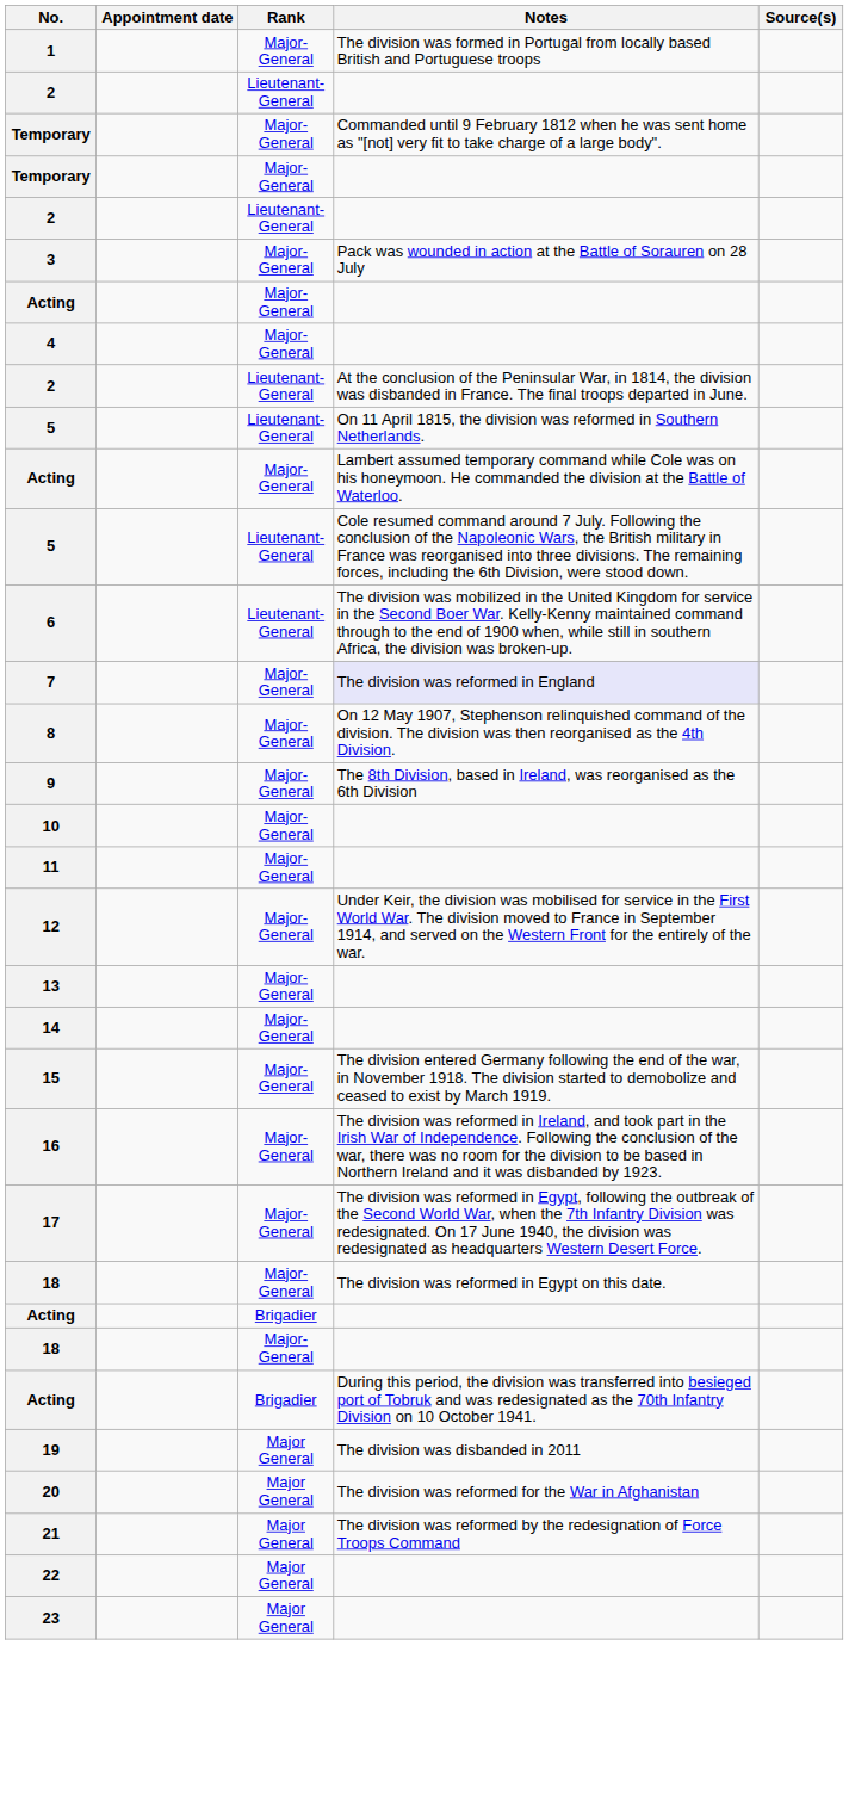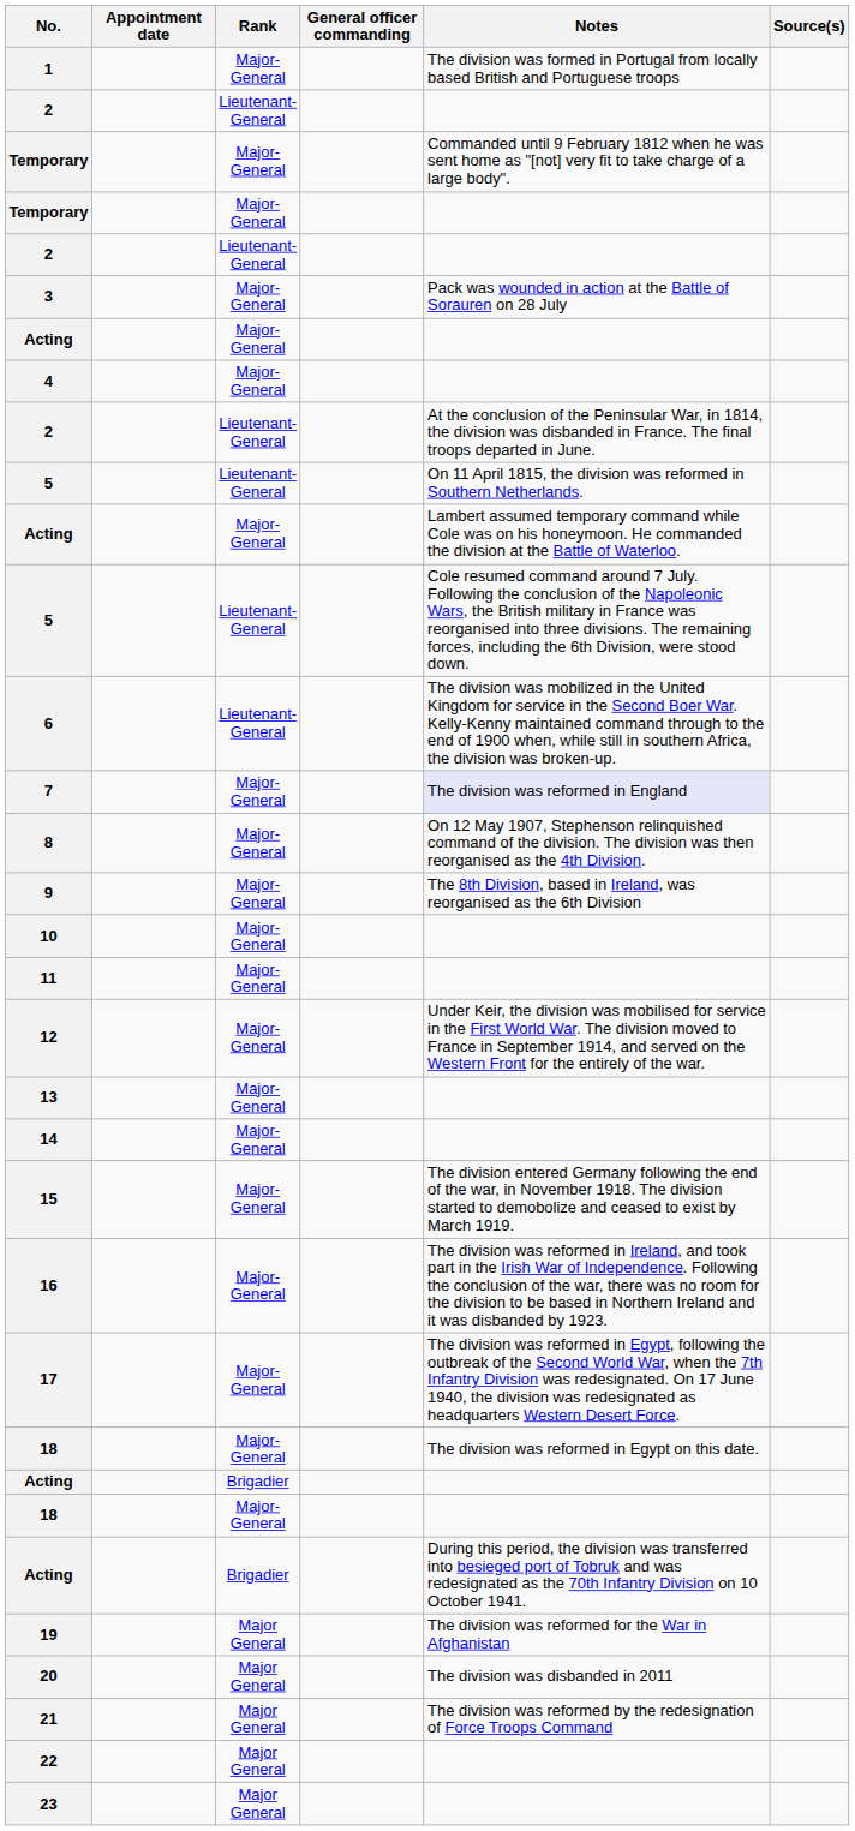+ column: General officer commanding
19 | Notes: The division was disbanded in 2011 -> The division was reformed for the War in Afghanistan
20 | Notes: The division was reformed for the War in Afghanistan -> The division was disbanded in 2011
